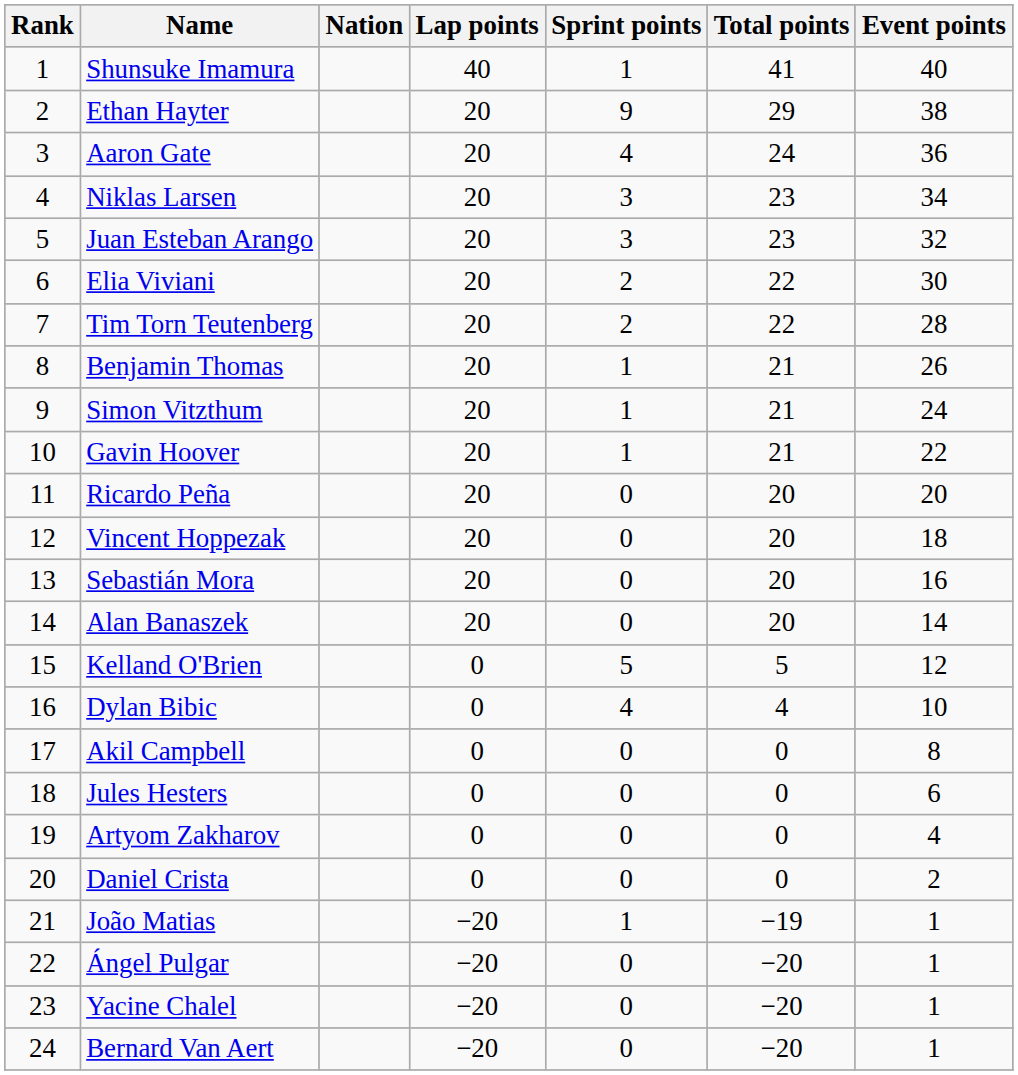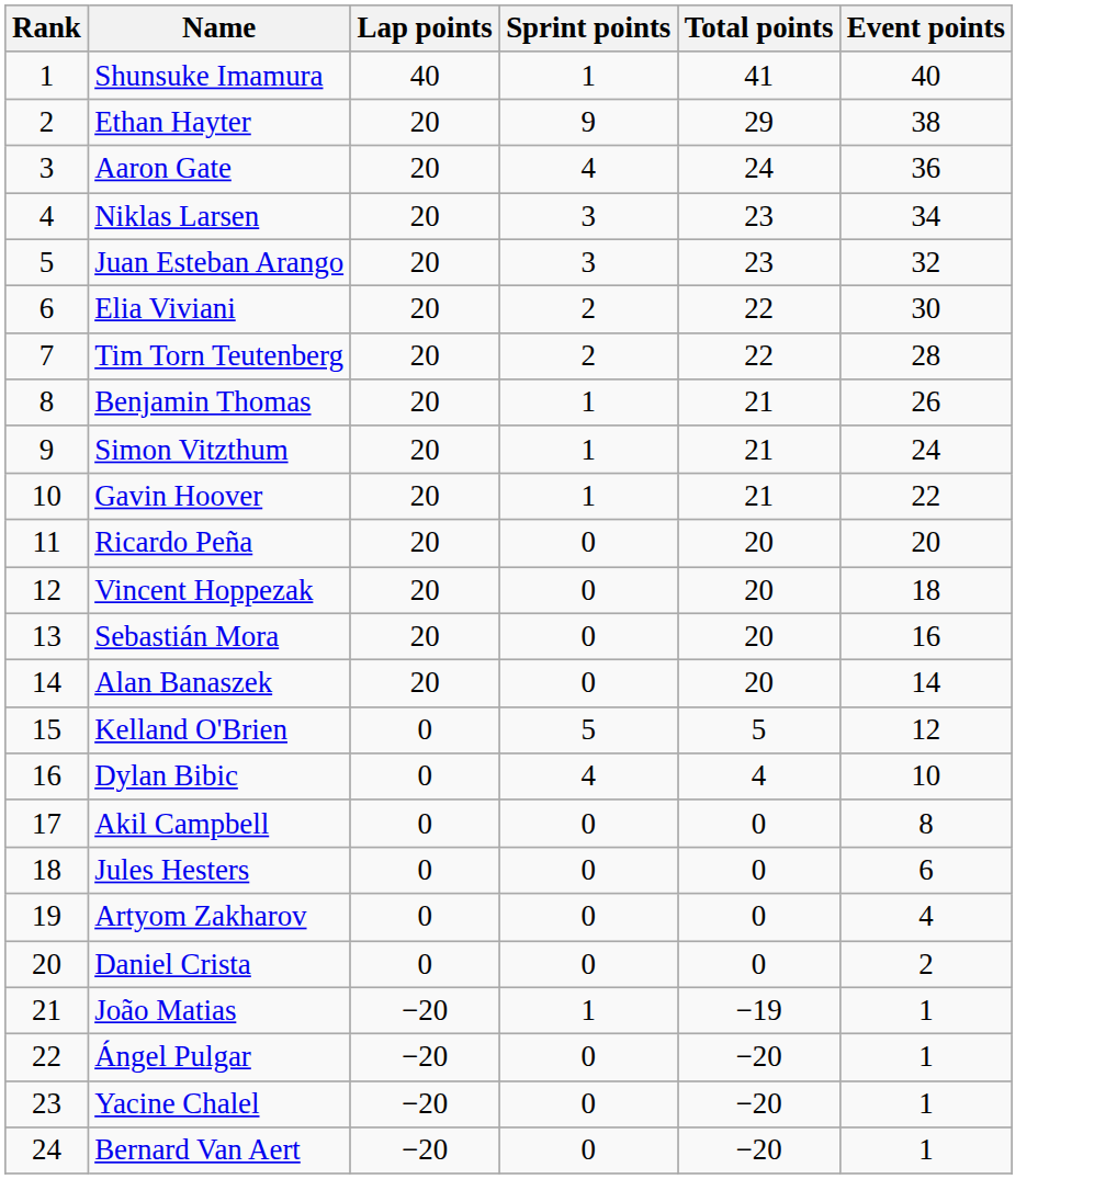- column: Nation
